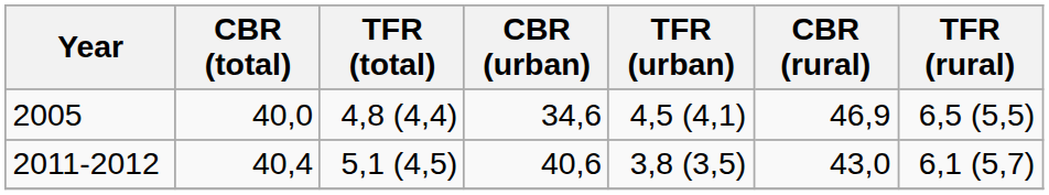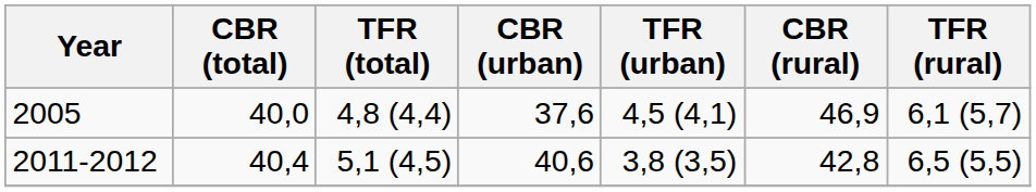2005 | CBR (urban): 34,6 -> 37,6
2005 | TFR (rural): 6,5 (5,5) -> 6,1 (5,7)
2011-2012 | CBR (rural): 43,0 -> 42,8
2011-2012 | TFR (rural): 6,1 (5,7) -> 6,5 (5,5)
